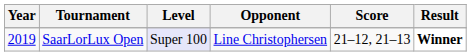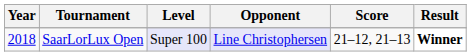SaarLorLux Open | Year: 2019 -> 2018
SaarLorLux Open | Opponent: no background -> lavender background
